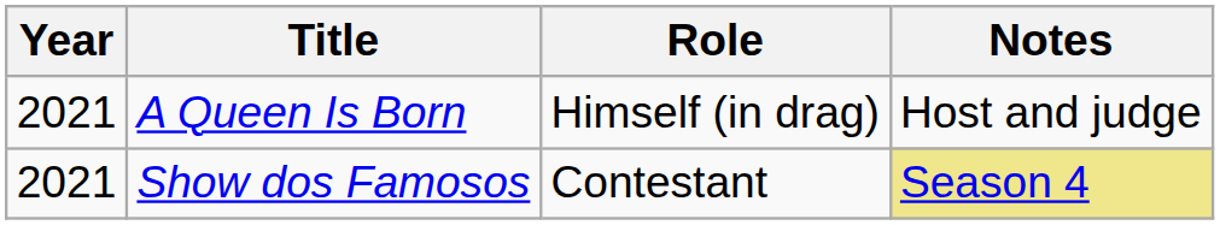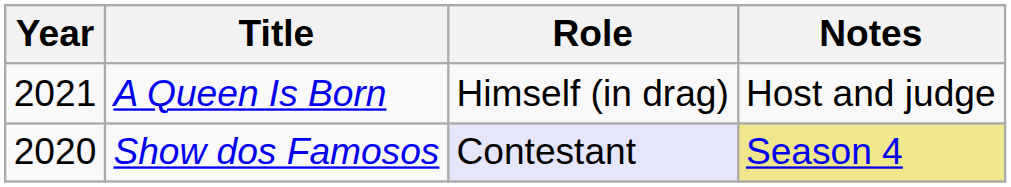Show dos Famosos | Year: 2021 -> 2020
Show dos Famosos | Role: no background -> lavender background
